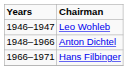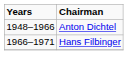- row: 1946–1947 | Leo Wohleb
